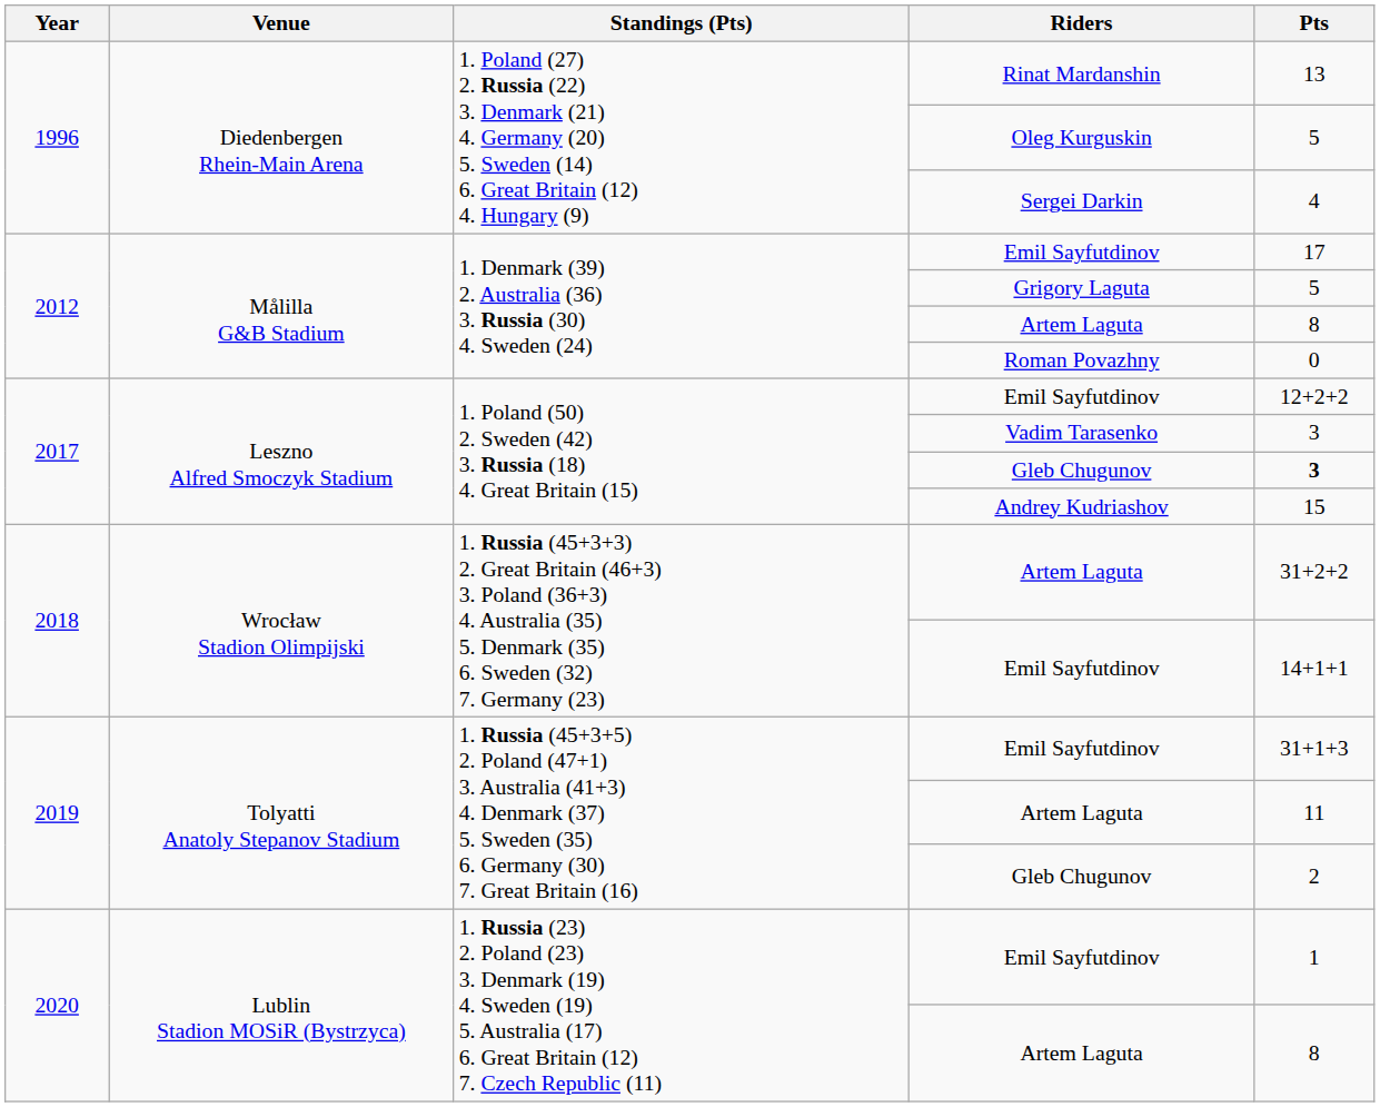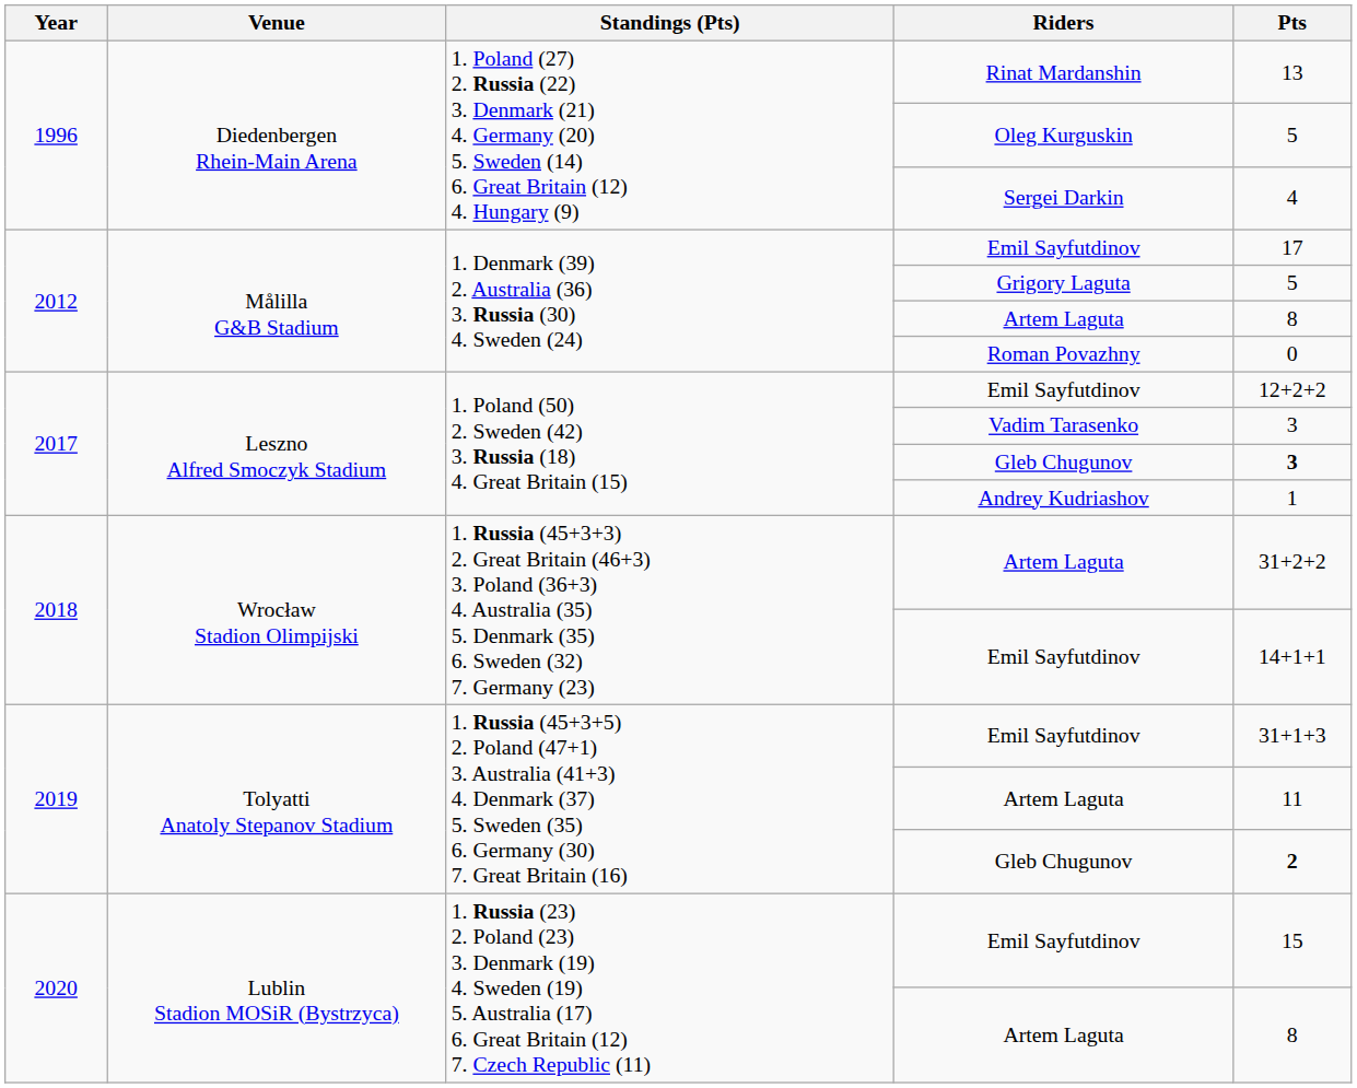Andrey Kudriashov | Pts: 15 -> 1
2019 / Gleb Chugunov | Pts: normal -> bold
2020 / Emil Sayfutdinov | Pts: 1 -> 15
